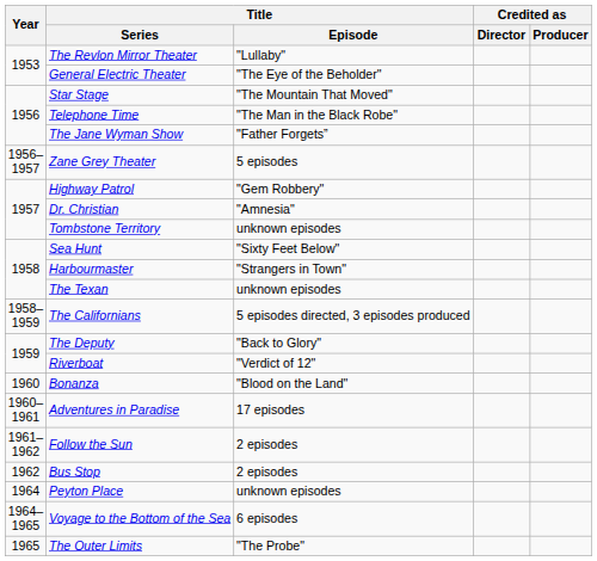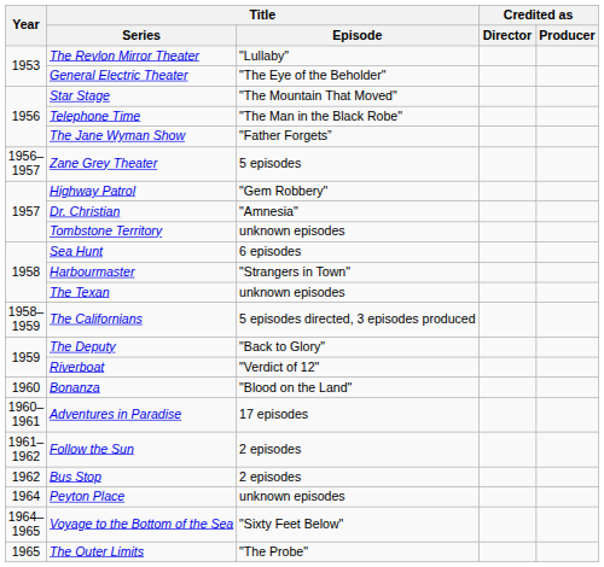Sea Hunt | Title / Episode: "Sixty Feet Below" -> 6 episodes
Voyage to the Bottom of the Sea | Title / Episode: 6 episodes -> "Sixty Feet Below"
